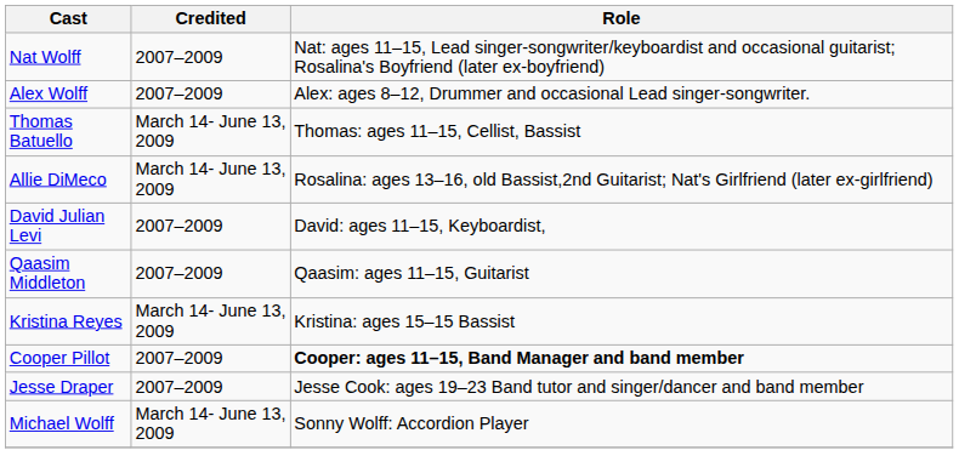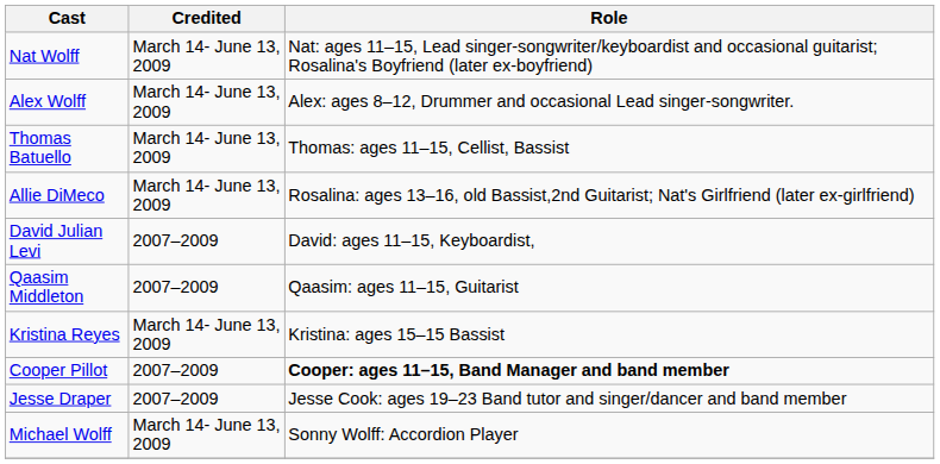Nat Wolff | Credited: 2007–2009 -> March 14- June 13, 2009
Alex Wolff | Credited: 2007–2009 -> March 14- June 13, 2009
